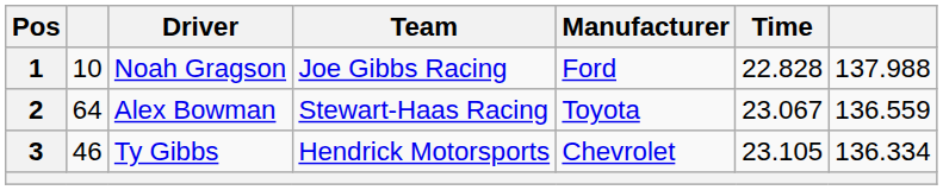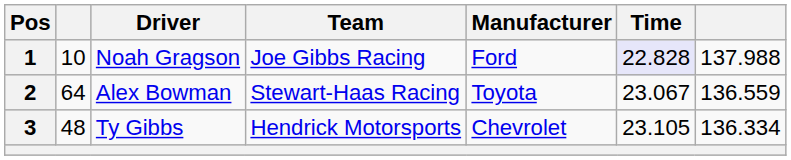1 | Time: no background -> lavender background
3 | column 2: 46 -> 48
